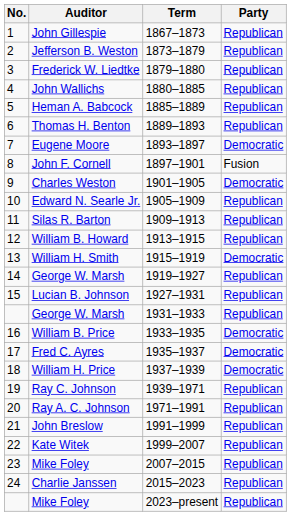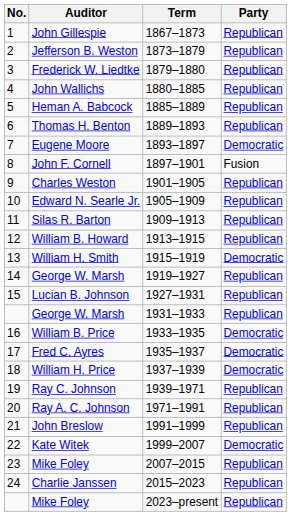Charles Weston | Party: Democratic -> Republican
Kate Witek | Party: Republican -> Democratic
